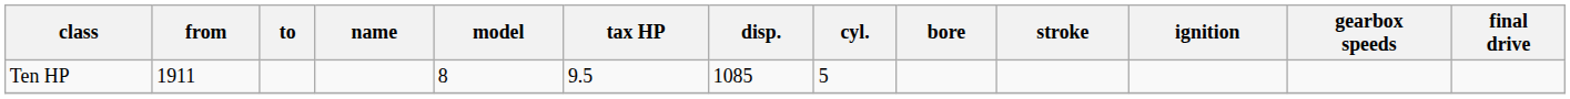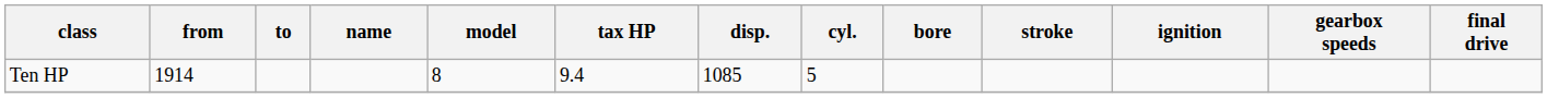Ten HP | from: 1911 -> 1914
Ten HP | tax HP: 9.5 -> 9.4
